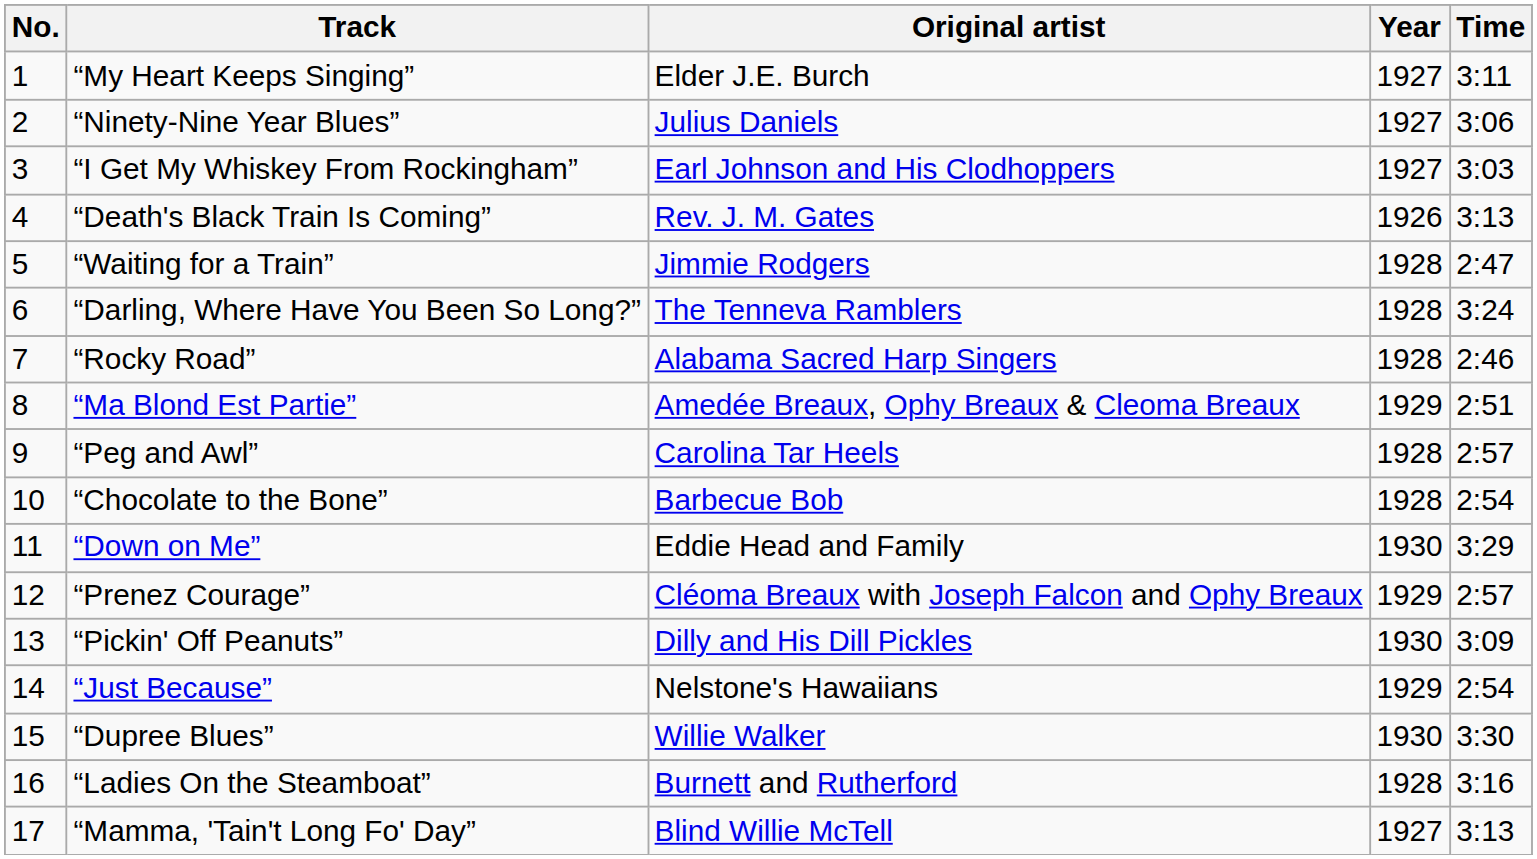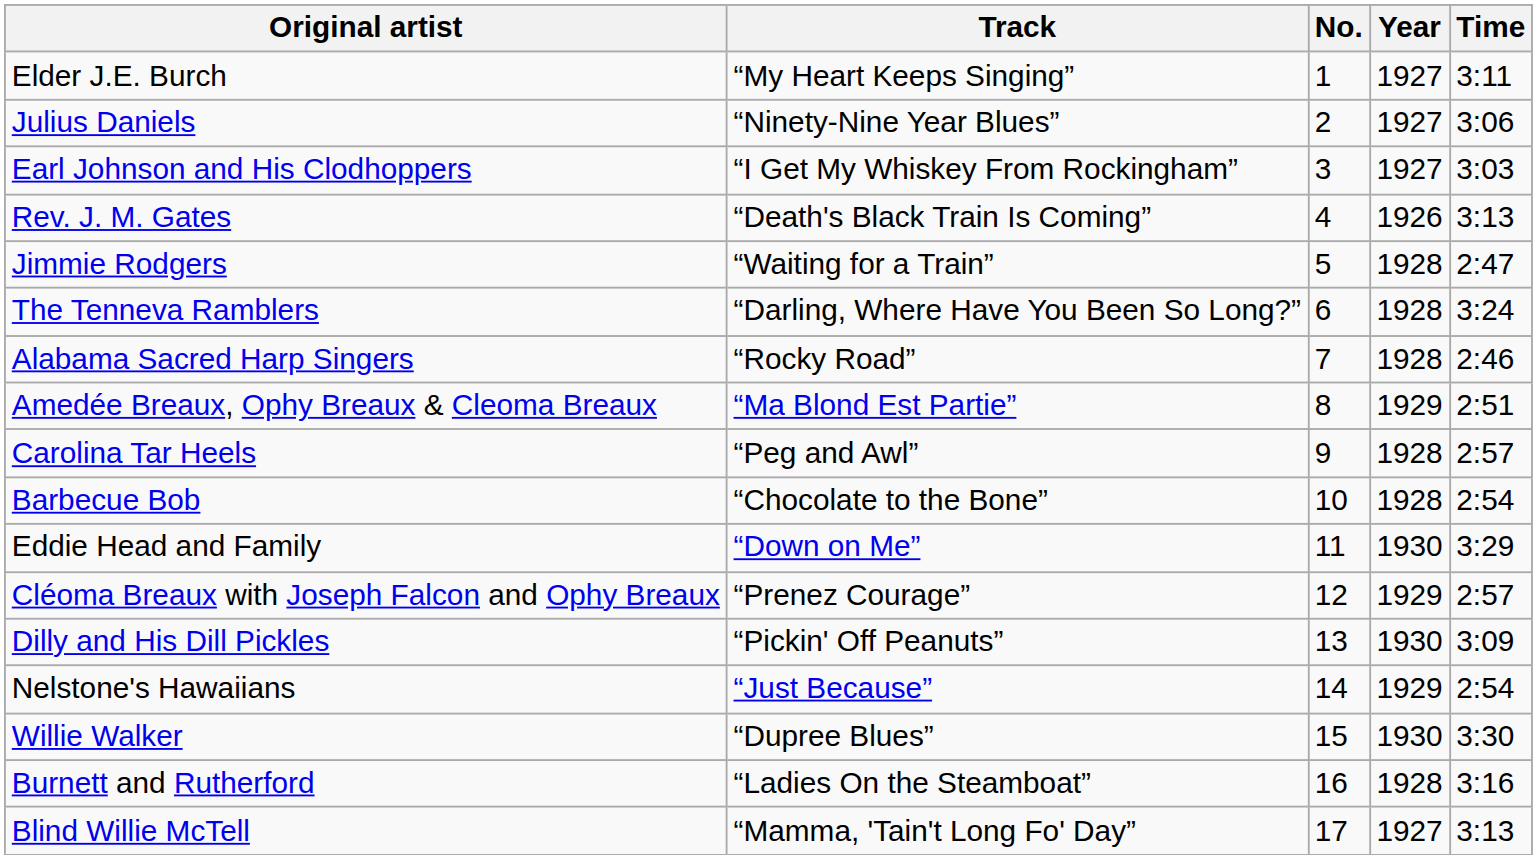columns swapped: No. <-> Original artist
